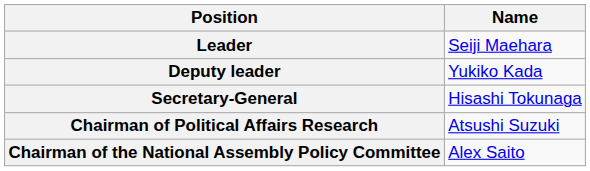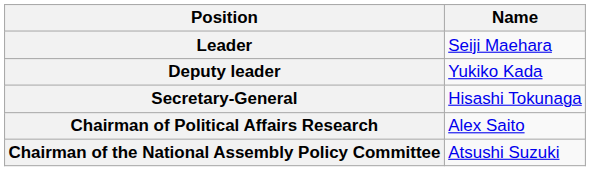Chairman of Political Affairs Research | Name: Atsushi Suzuki -> Alex Saito
Chairman of the National Assembly Policy Committee | Name: Alex Saito -> Atsushi Suzuki
